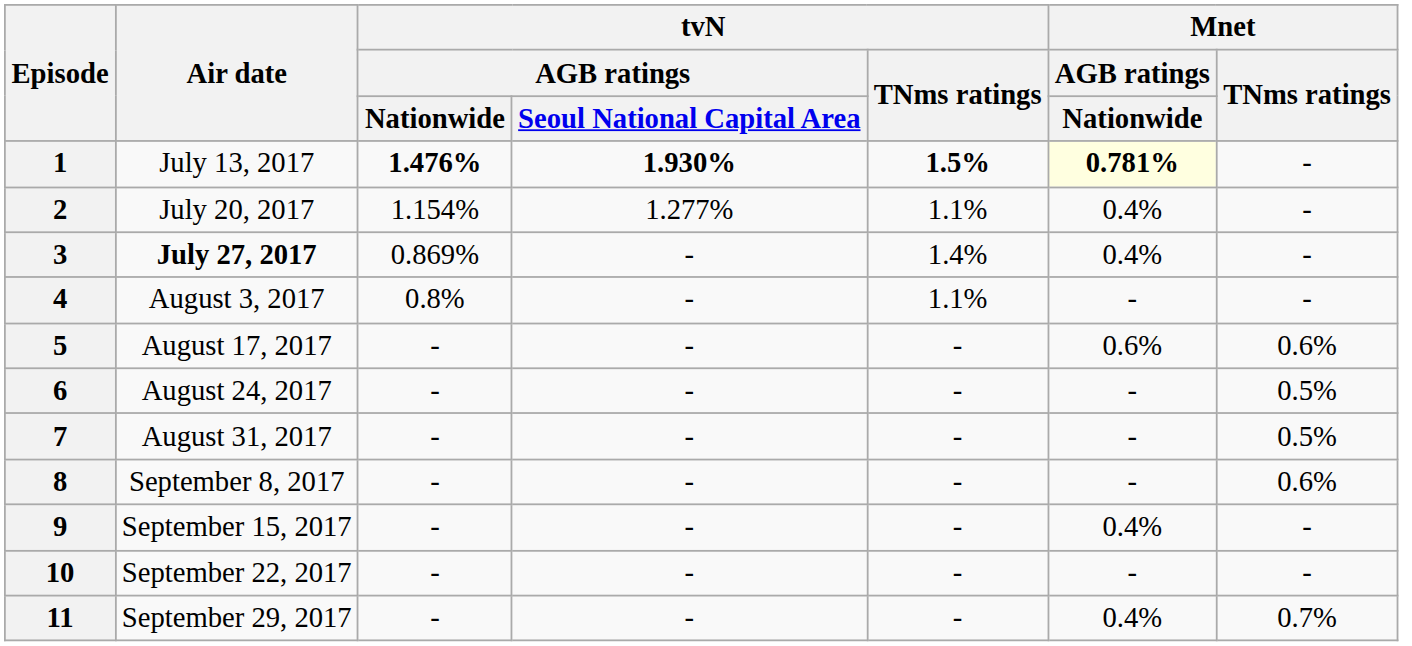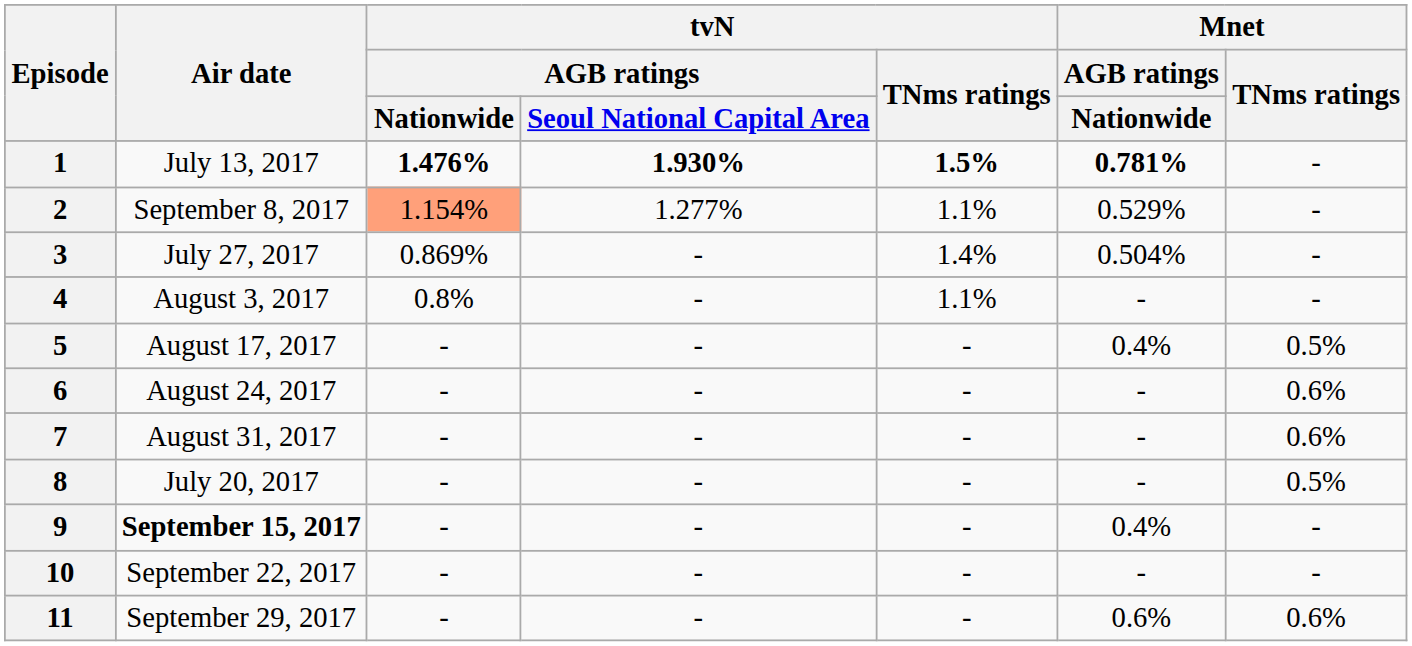1 | Mnet / AGB ratings / Nationwide: lightyellow background -> no background
2 | Air date: July 20, 2017 -> September 8, 2017
2 | tvN / AGB ratings / Nationwide: no background -> lightsalmon background
2 | Mnet / AGB ratings / Nationwide: 0.4% -> 0.529%
3 | Air date: bold -> normal
3 | Mnet / AGB ratings / Nationwide: 0.4% -> 0.504%
5 | Mnet / AGB ratings / Nationwide: 0.6% -> 0.4%
5 | Mnet / TNms ratings: 0.6% -> 0.5%
6 | Mnet / TNms ratings: 0.5% -> 0.6%
7 | Mnet / TNms ratings: 0.5% -> 0.6%
8 | Air date: September 8, 2017 -> July 20, 2017
8 | Mnet / TNms ratings: 0.6% -> 0.5%
9 | Air date: normal -> bold
11 | Mnet / AGB ratings / Nationwide: 0.4% -> 0.6%
11 | Mnet / TNms ratings: 0.7% -> 0.6%
